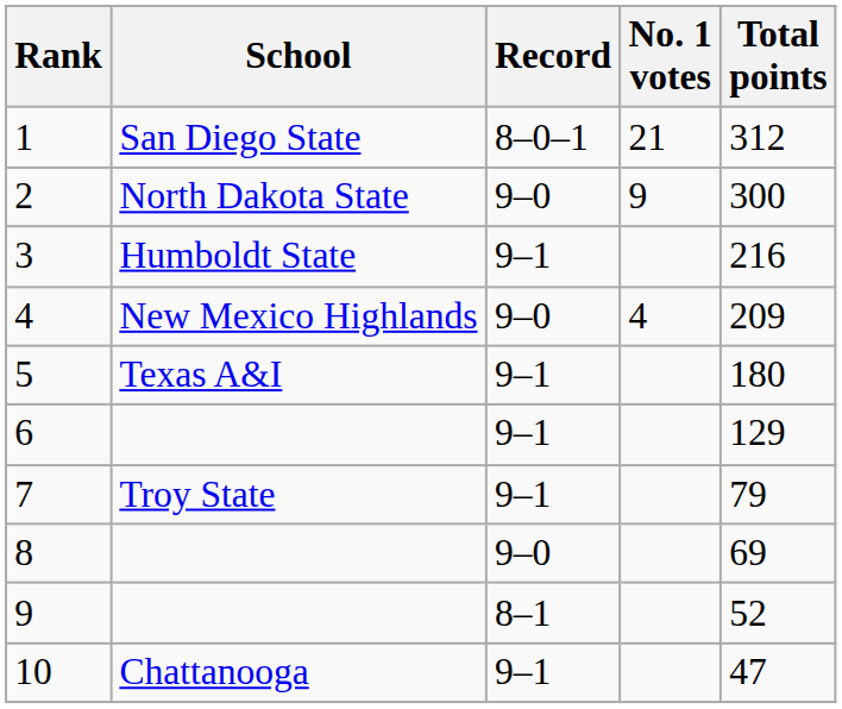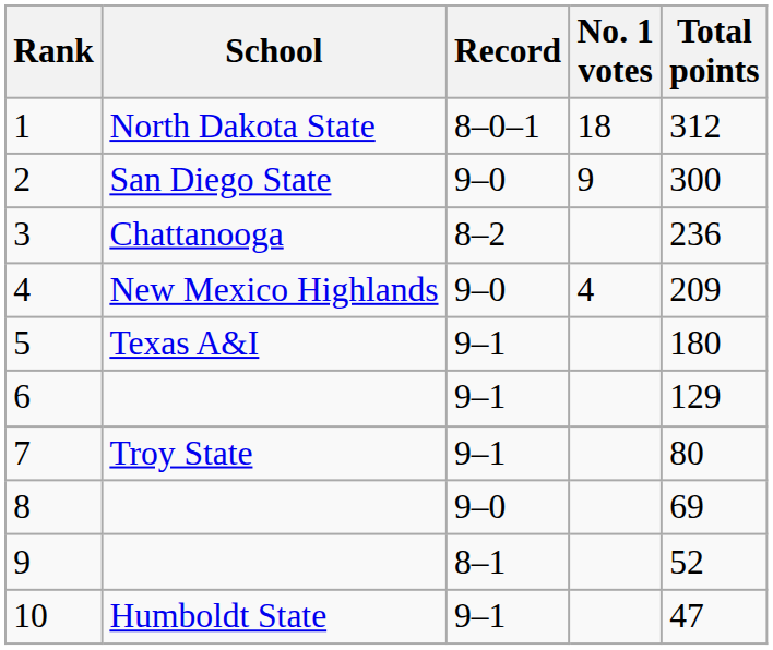1 | School: San Diego State -> North Dakota State
1 | No. 1 votes: 21 -> 18
2 | School: North Dakota State -> San Diego State
3 | School: Humboldt State -> Chattanooga
3 | Record: 9–1 -> 8–2
3 | Total points: 216 -> 236
7 | Total points: 79 -> 80
10 | School: Chattanooga -> Humboldt State
